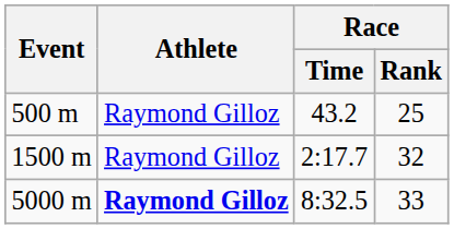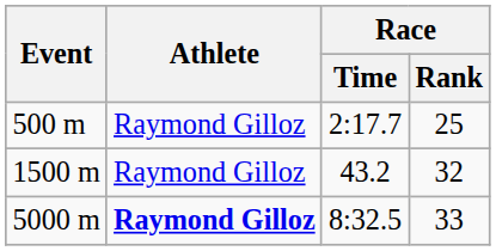500 m | Race / Time: 43.2 -> 2:17.7
1500 m | Race / Time: 2:17.7 -> 43.2
